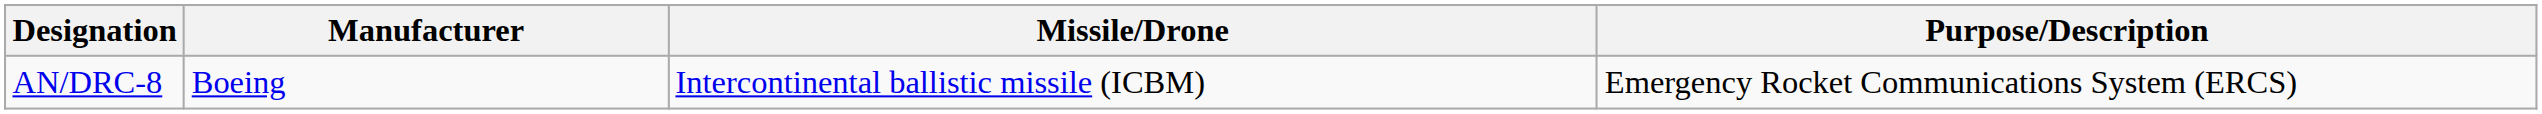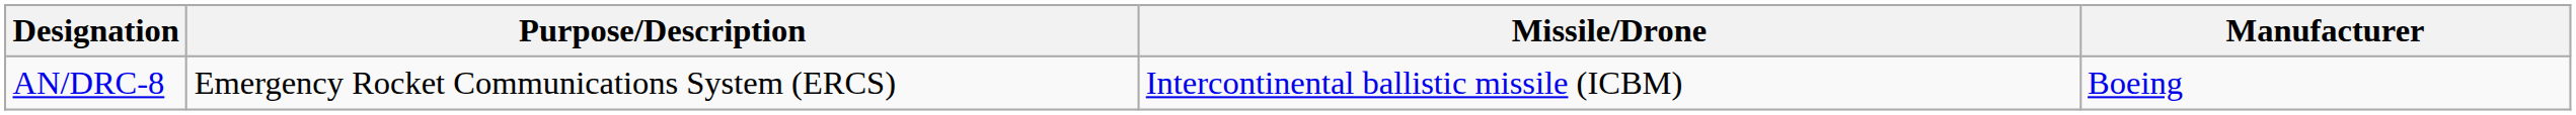columns swapped: Purpose/Description <-> Manufacturer
